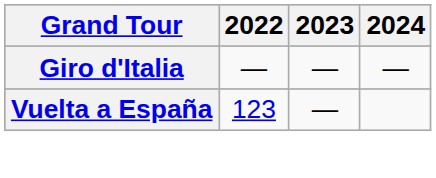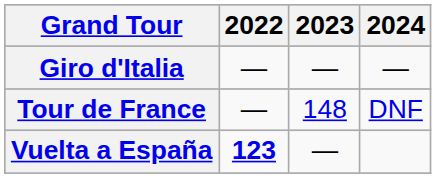+ row: Tour de France | — | 148 | DNF
Vuelta a España | 2022: normal -> bold
